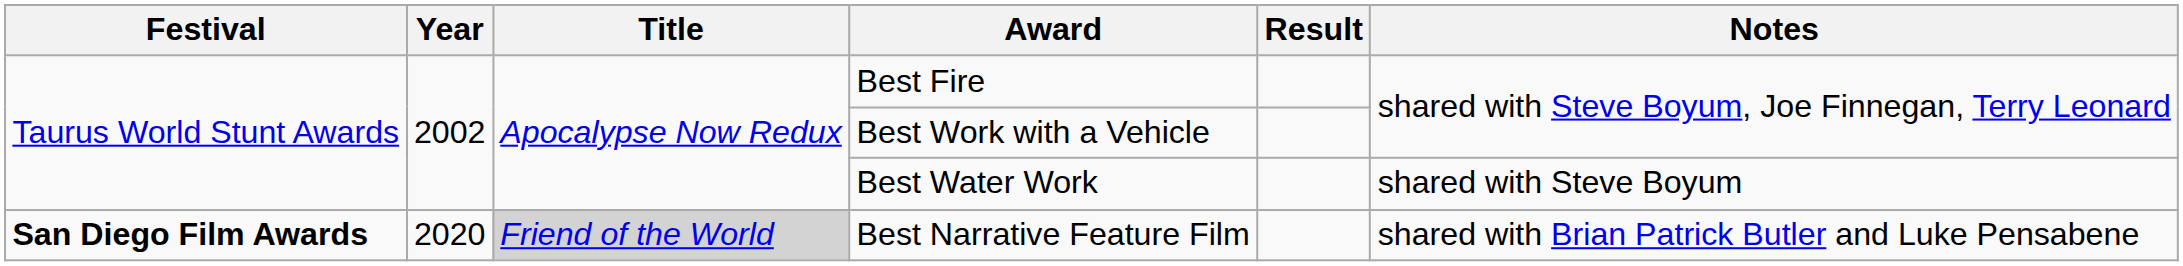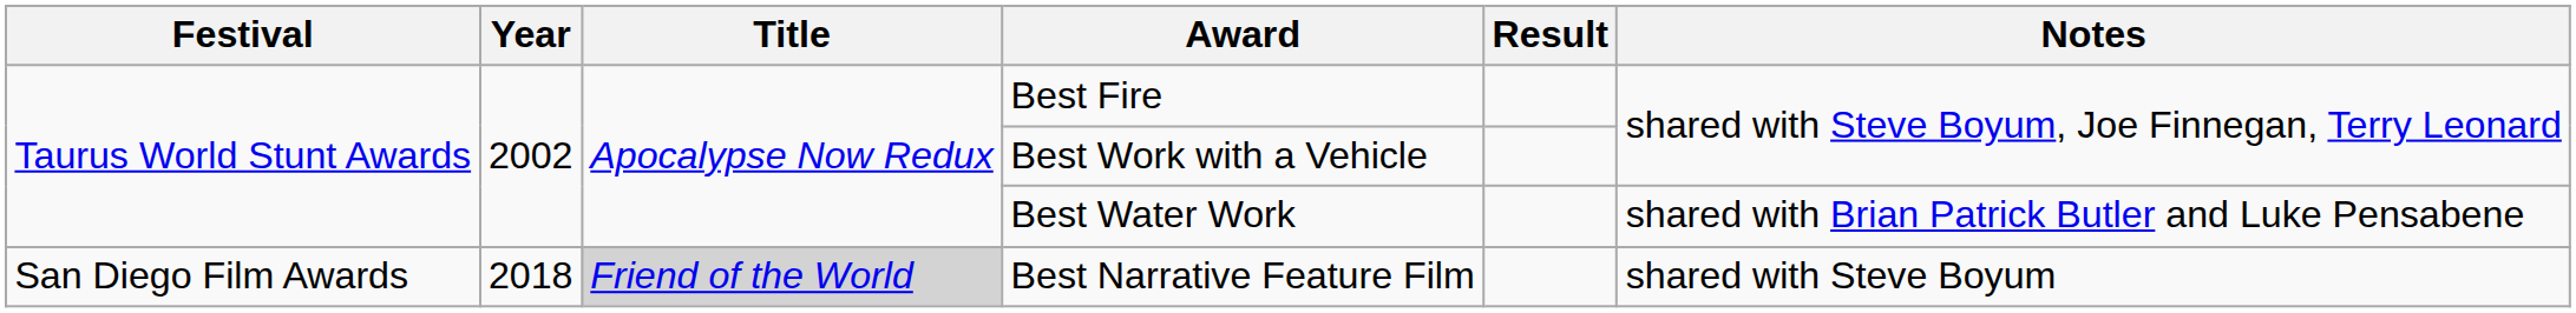Best Water Work | Notes: shared with Steve Boyum -> shared with Brian Patrick Butler and Luke Pensabene
Best Narrative Feature Film | Festival: bold -> normal
Best Narrative Feature Film | Year: 2020 -> 2018
Best Narrative Feature Film | Notes: shared with Brian Patrick Butler and Luke Pensabene -> shared with Steve Boyum
